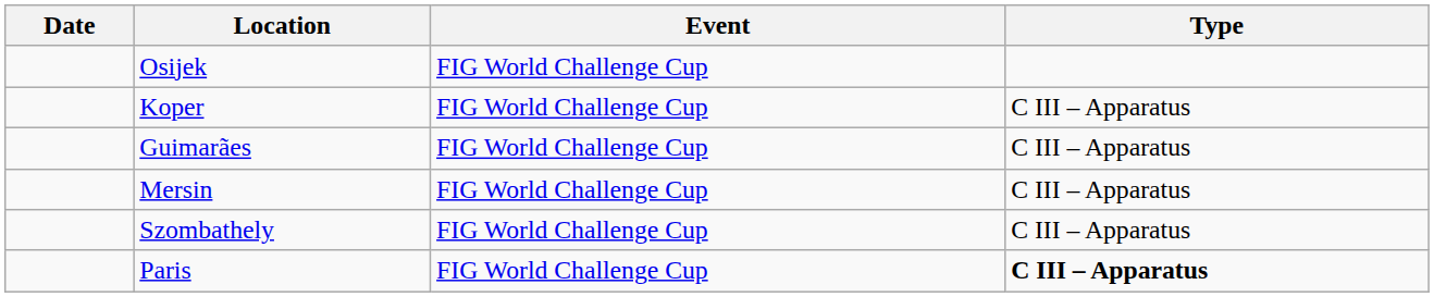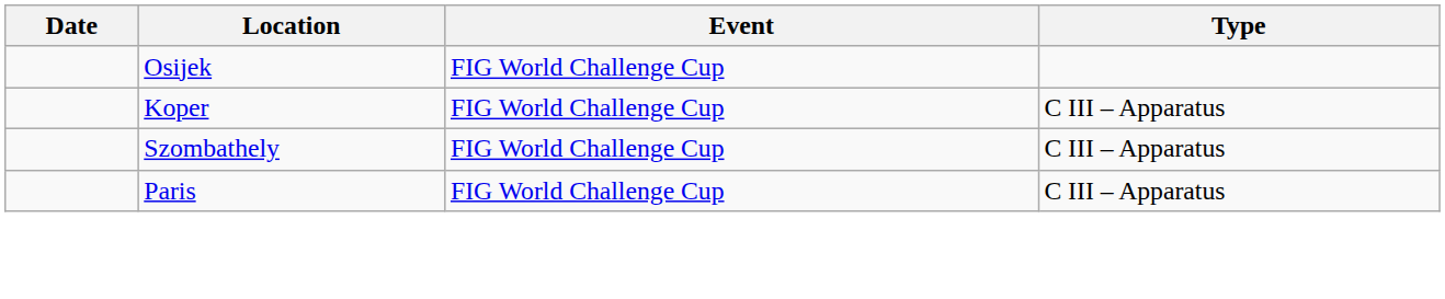- row: Guimarães | FIG World Challenge Cup | C III – Apparatus
- row: Mersin | FIG World Challenge Cup | C III – Apparatus
Paris | Type: bold -> normal
